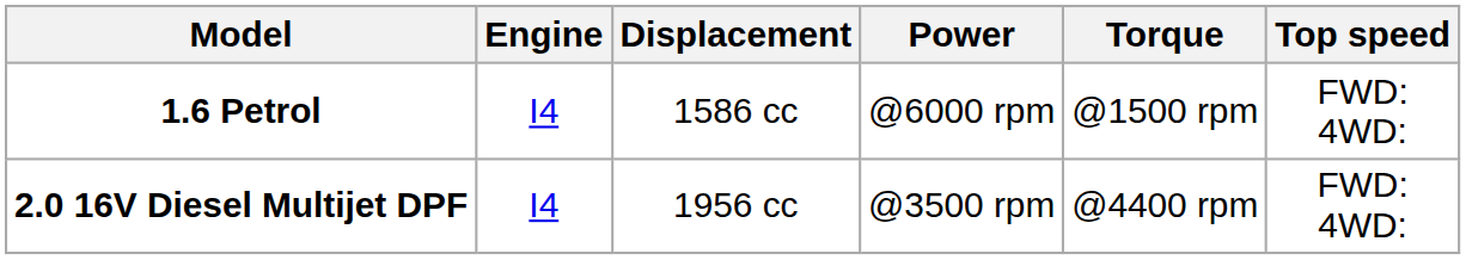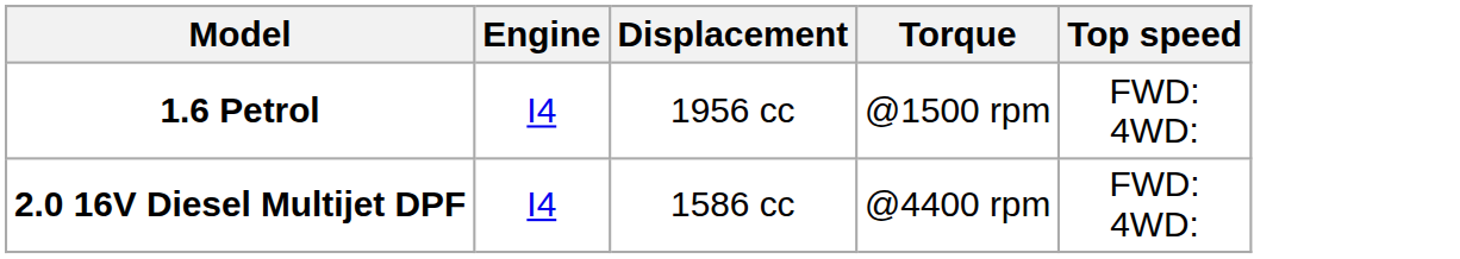- column: Power | @6000 rpm | @3500 rpm
1.6 Petrol | Displacement: 1586 cc -> 1956 cc
2.0 16V Diesel Multijet DPF | Displacement: 1956 cc -> 1586 cc
